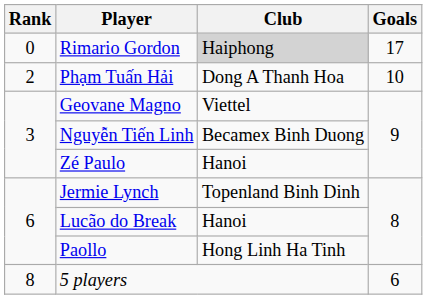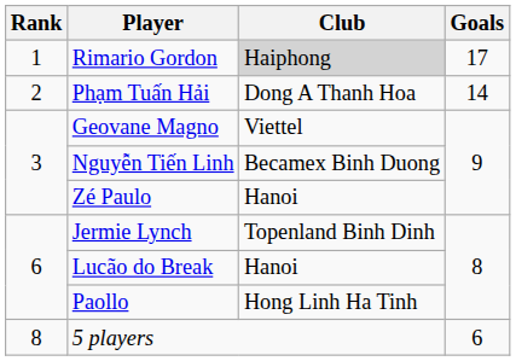Rimario Gordon | Rank: 0 -> 1
Phạm Tuấn Hải | Goals: 10 -> 14
